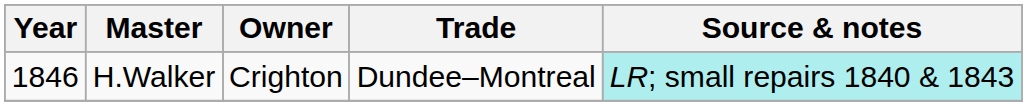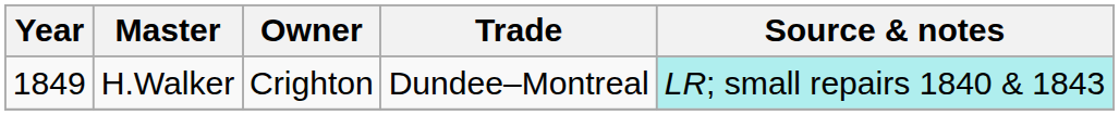H.Walker | Year: 1846 -> 1849
